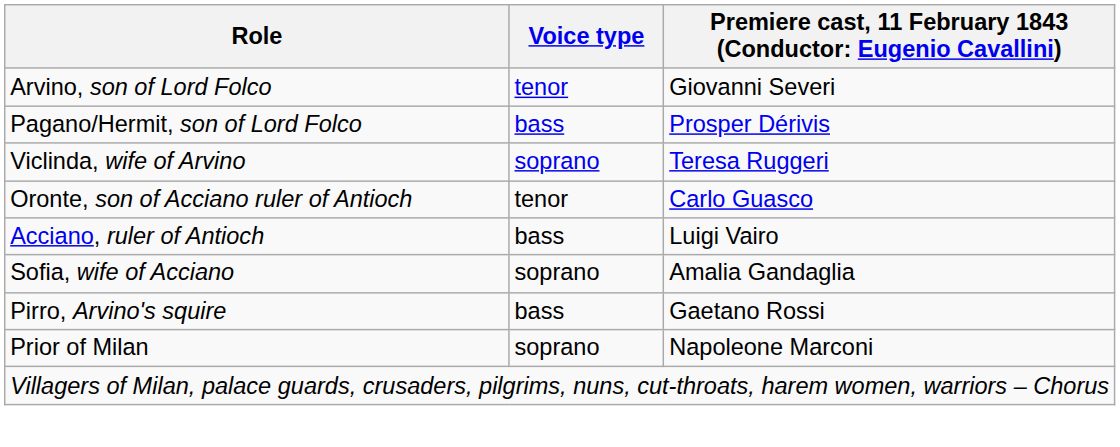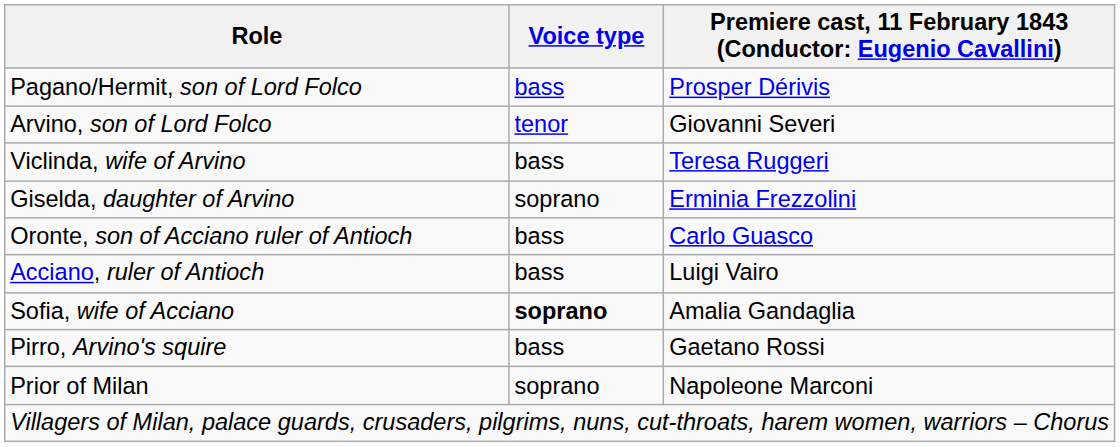rows swapped: Arvino, son of Lord Folco <-> Pagano/Hermit, son of Lord Folco
Viclinda, wife of Arvino | Voice type: soprano -> bass
+ row: Giselda, daughter of Arvino | soprano | Erminia Frezzolini
Oronte, son of Acciano ruler of Antioch | Voice type: tenor -> bass
Sofia, wife of Acciano | Voice type: normal -> bold
